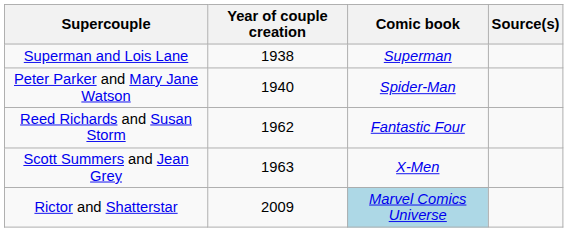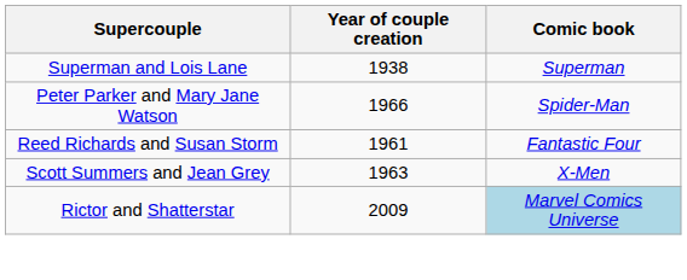- column: Source(s)
Peter Parker and Mary Jane Watson | Year of couple creation: 1940 -> 1966
Reed Richards and Susan Storm | Year of couple creation: 1962 -> 1961
